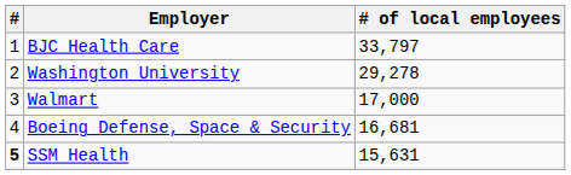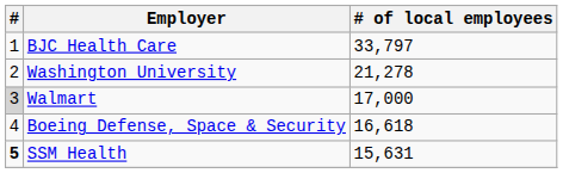Washington University | # of local employees: 29,278 -> 21,278
Walmart | #: no background -> lightgrey background
Boeing Defense, Space & Security | # of local employees: 16,681 -> 16,618
